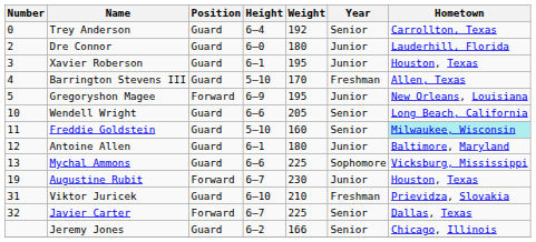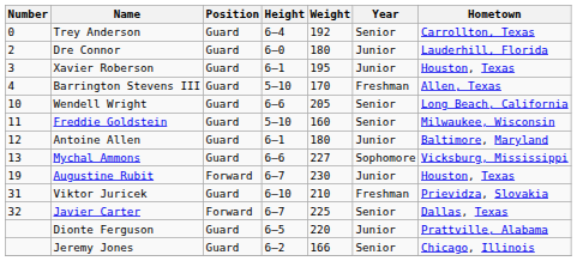- row: 5 | Gregoryshon Magee | Forward | 6–9 | 195 | Junior | New Orleans, Louisiana
Freddie Goldstein | Hometown: paleturquoise background -> no background
Mychal Ammons | Weight: 225 -> 227
+ row: Dionte Ferguson | Guard | 6–5 | 220 | Junior | Prattville, Alabama
